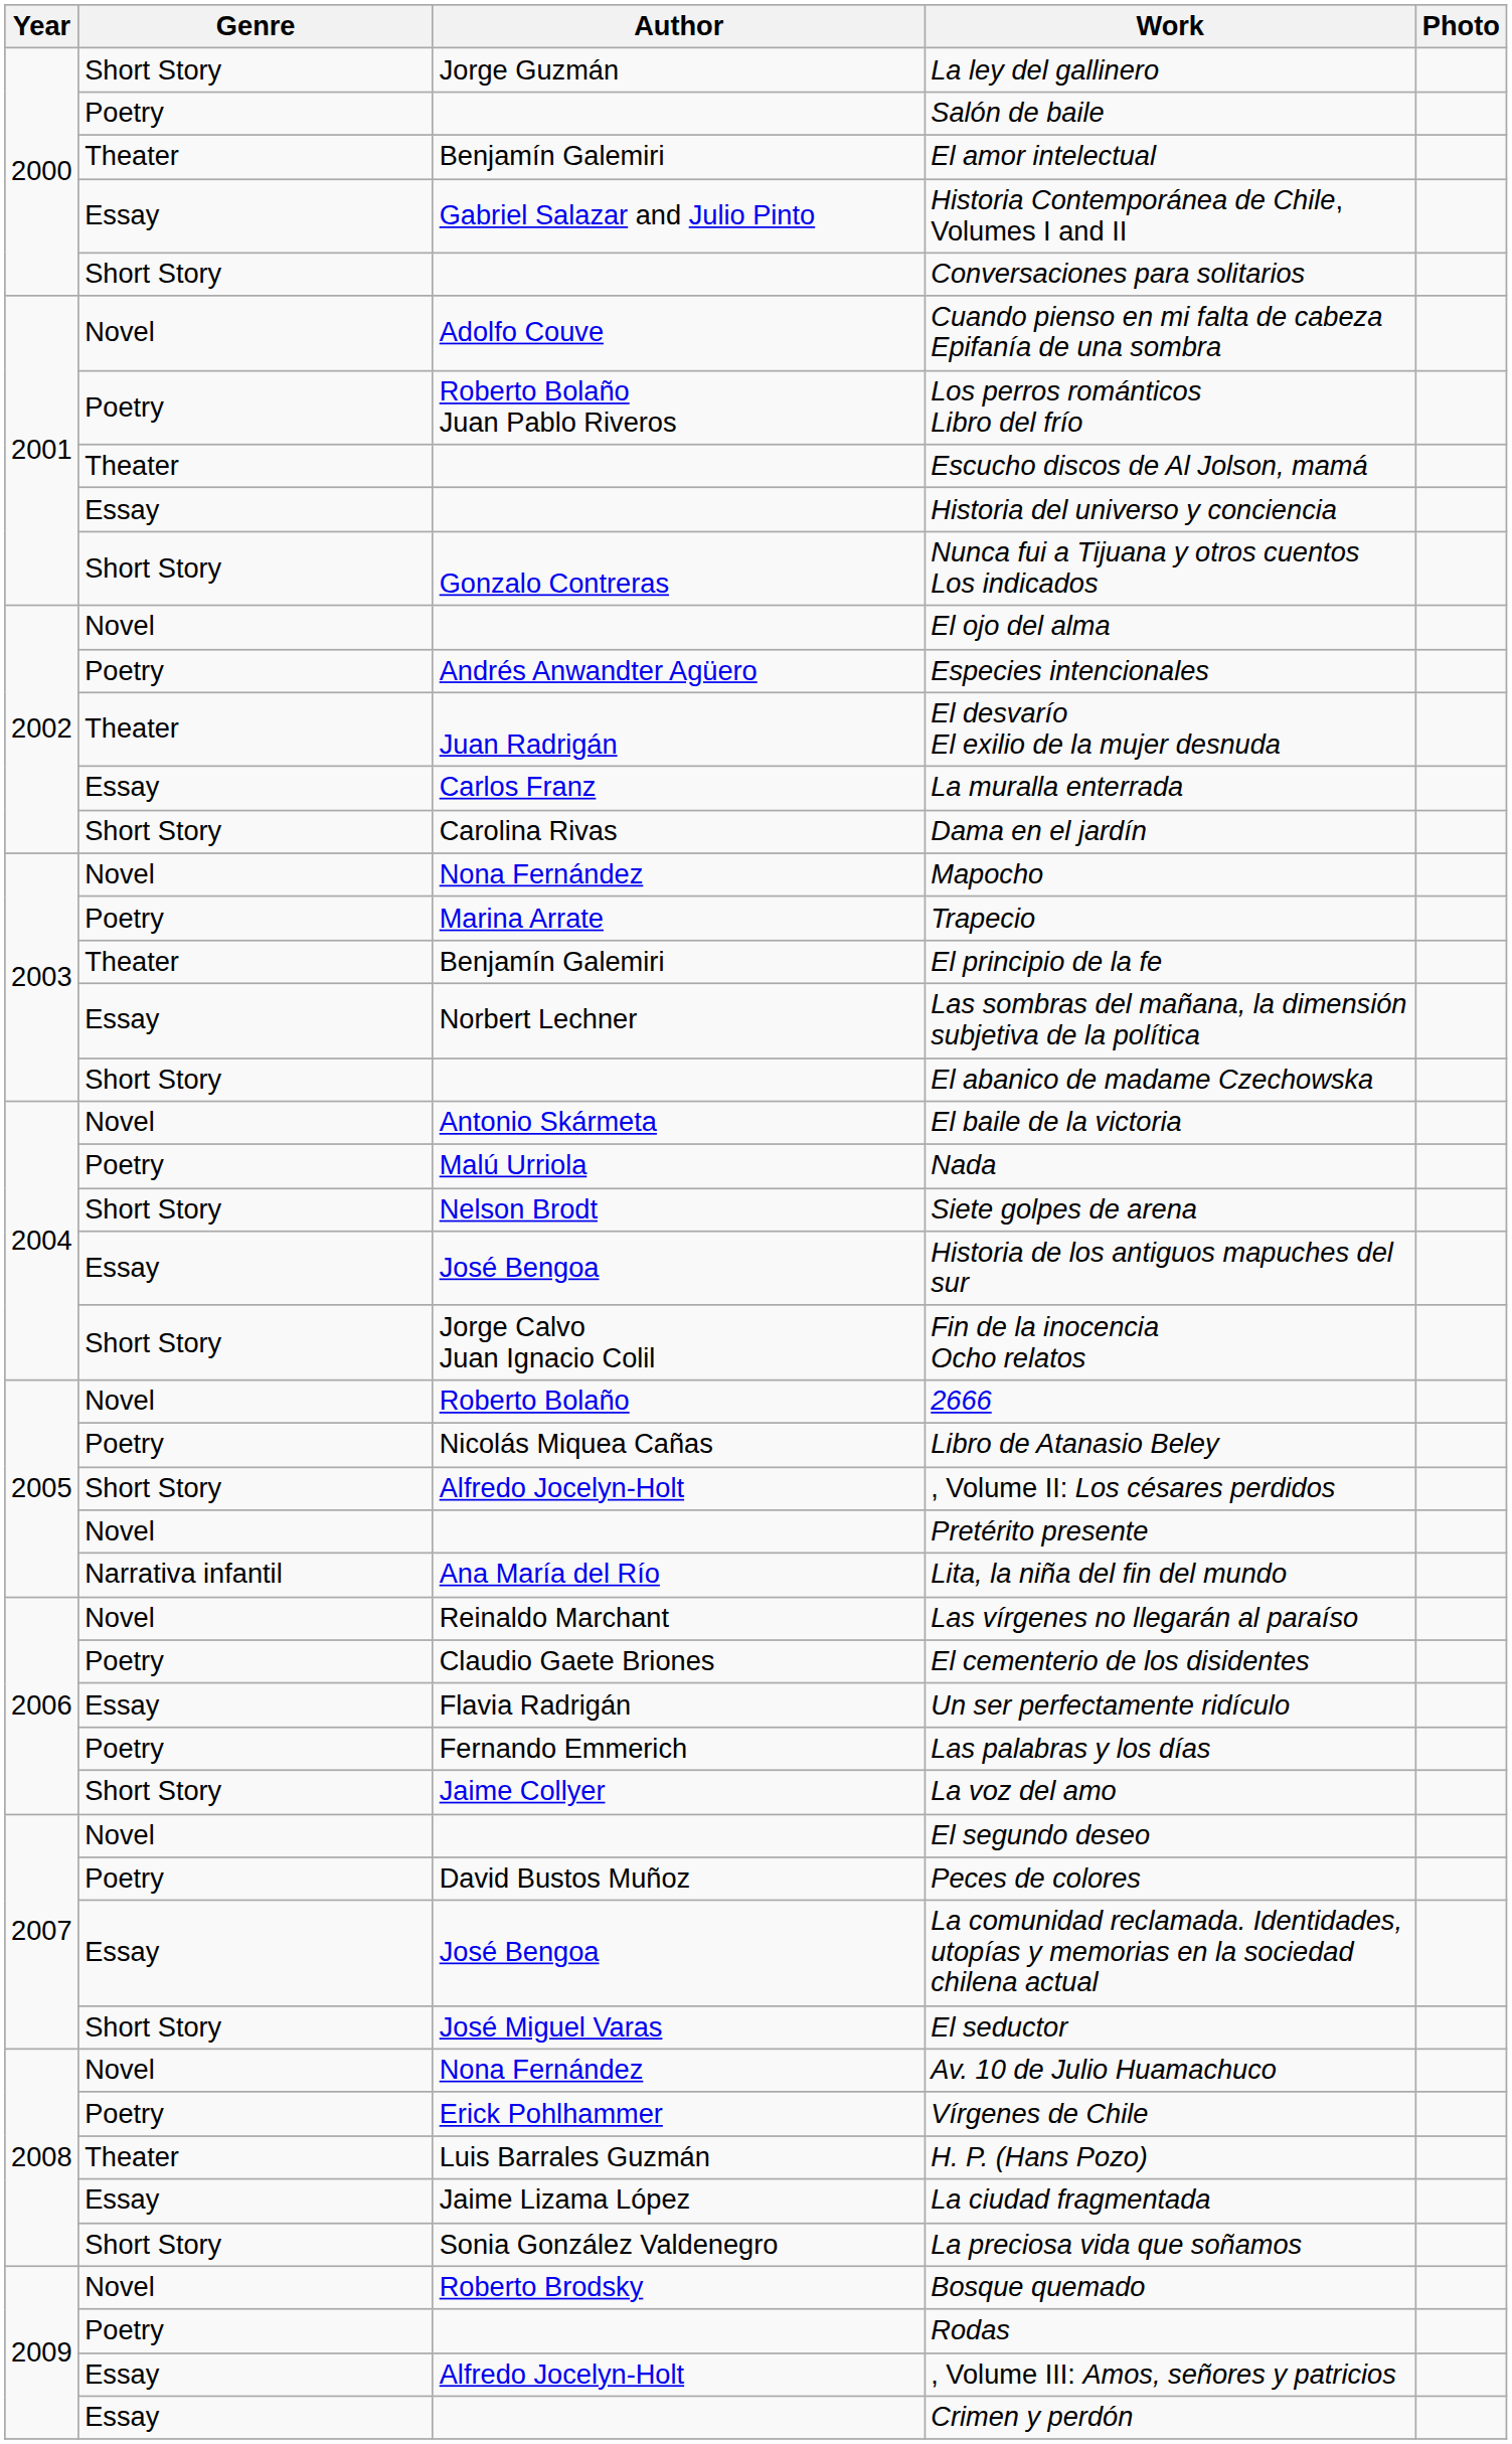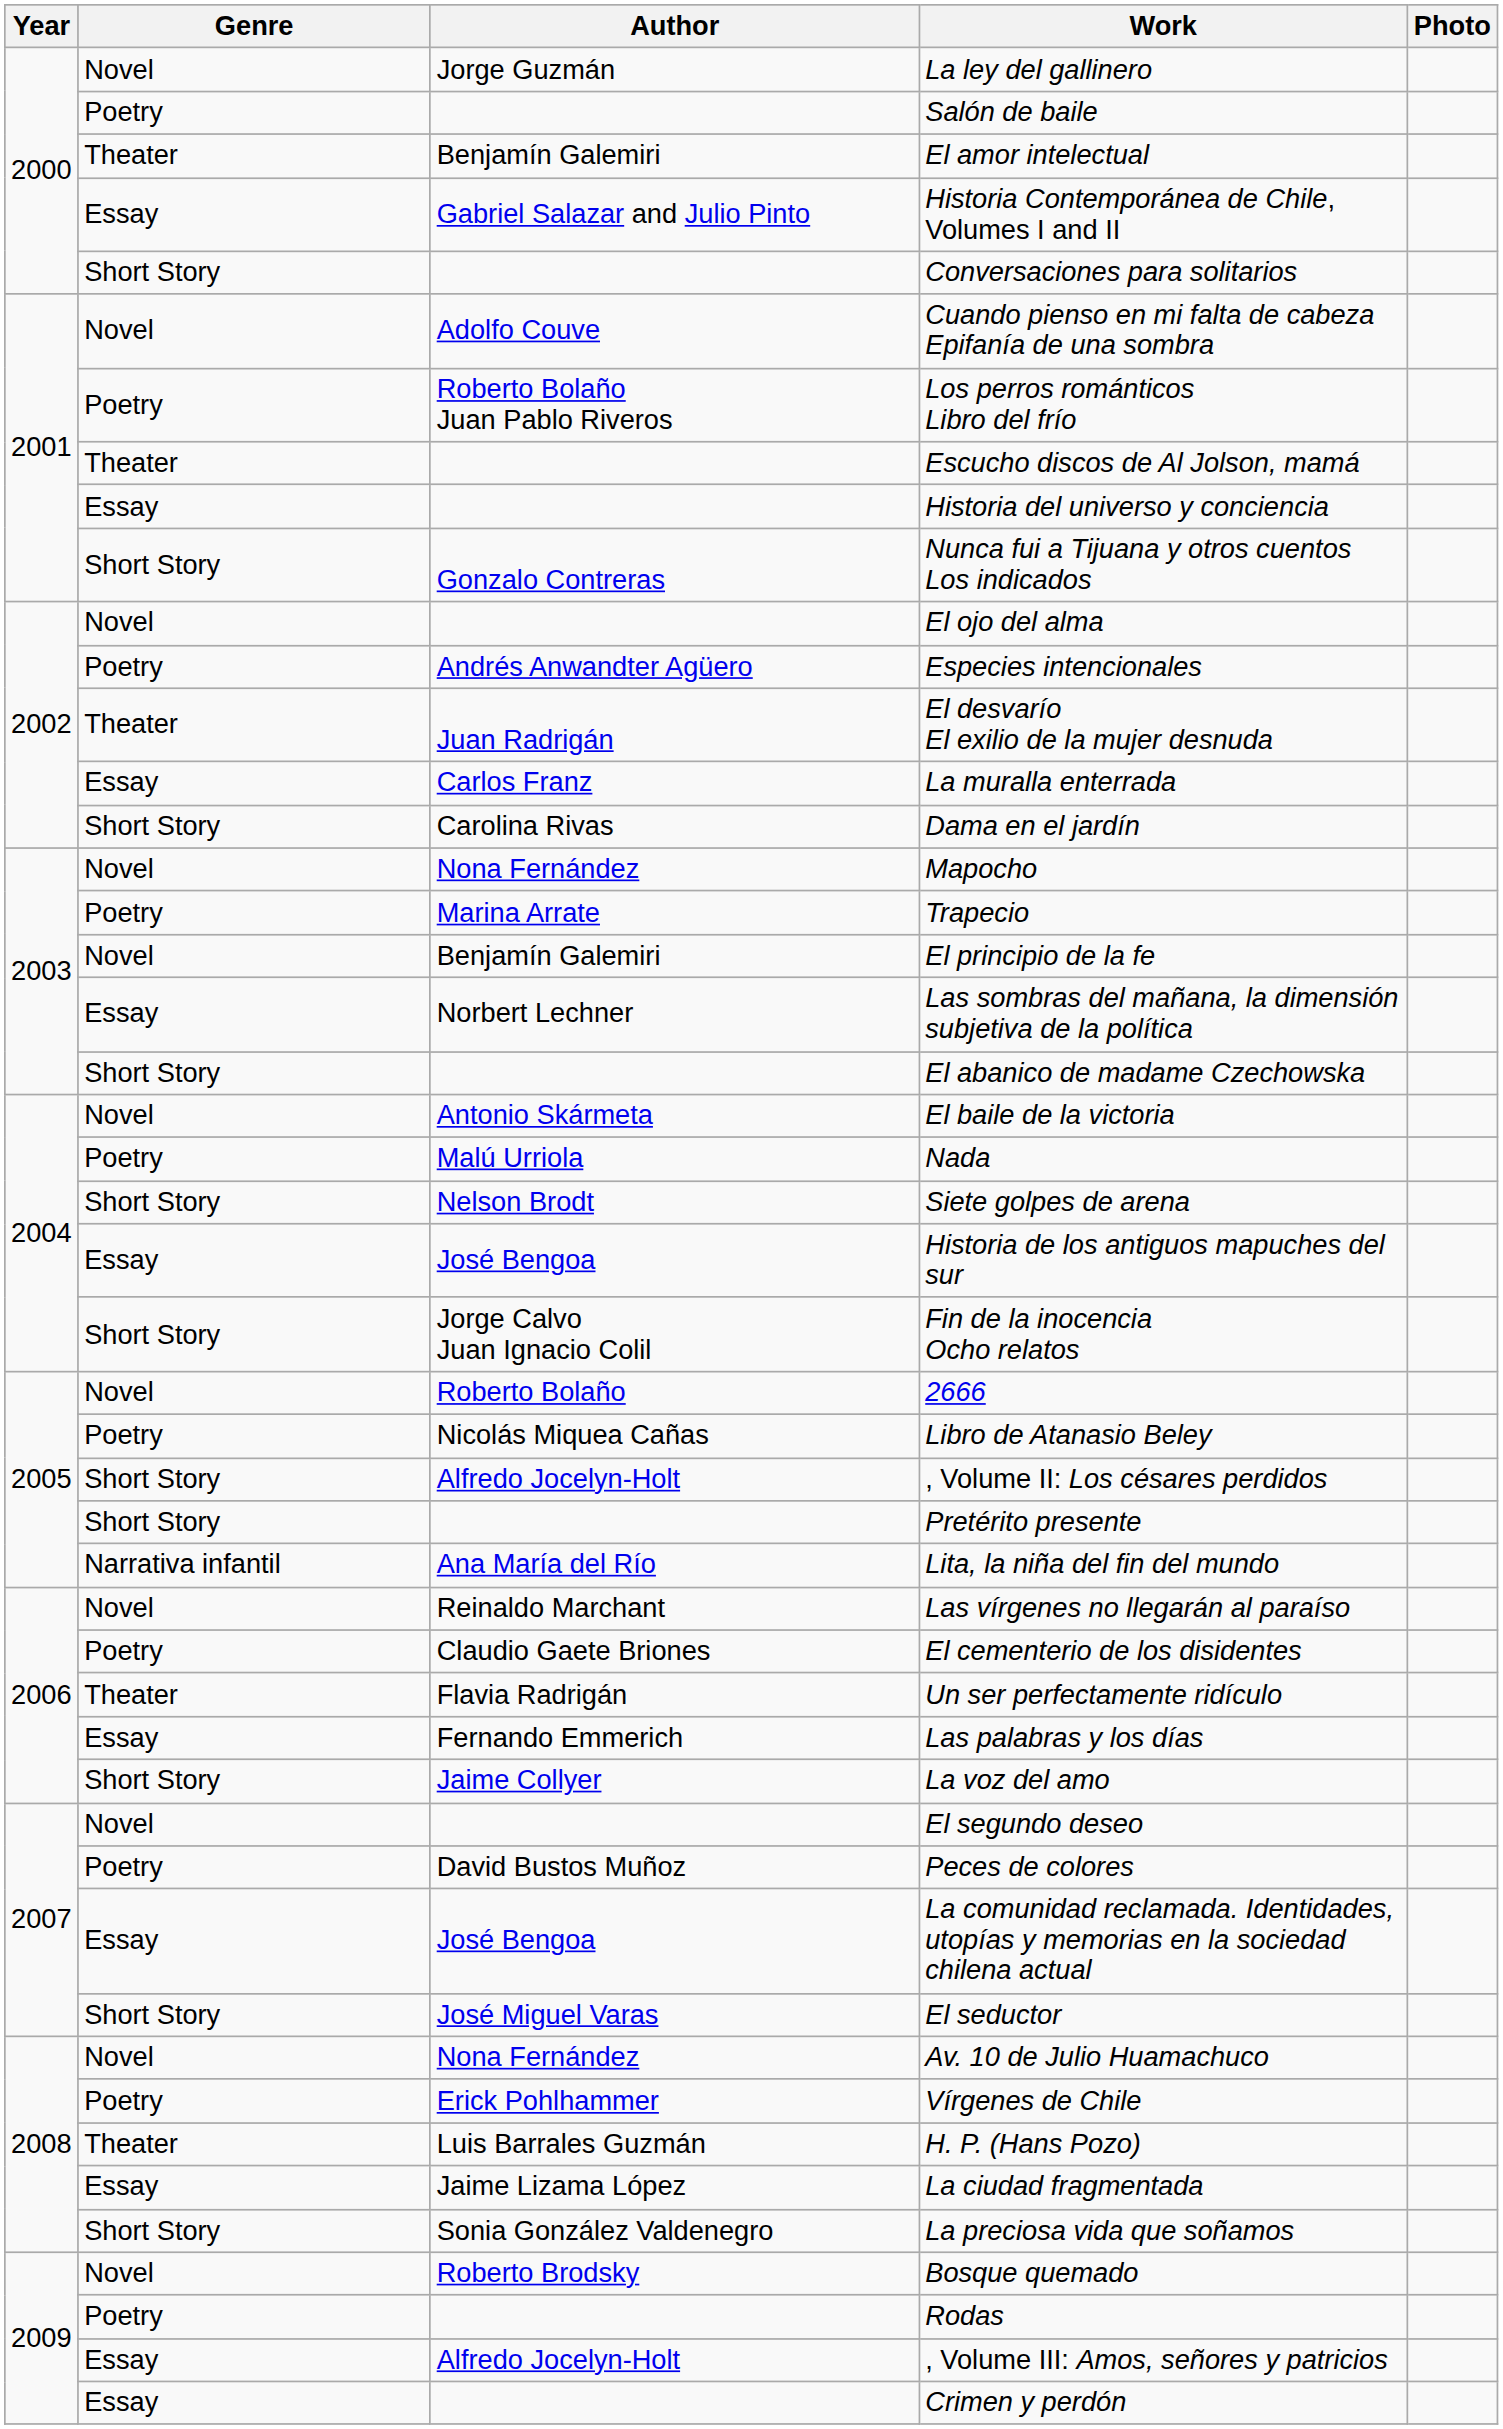La ley del gallinero | Genre: Short Story -> Novel
El principio de la fe | Genre: Theater -> Novel
Pretérito presente | Genre: Novel -> Short Story
Un ser perfectamente ridículo | Genre: Essay -> Theater
Las palabras y los días | Genre: Poetry -> Essay
